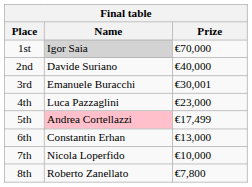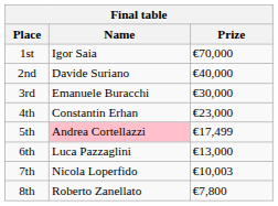1st | Name: lightgrey background -> no background
3rd | Prize: €30,001 -> €30,000
4th | Name: Luca Pazzaglini -> Constantin Erhan
6th | Name: Constantin Erhan -> Luca Pazzaglini
7th | Prize: €10,000 -> €10,003
